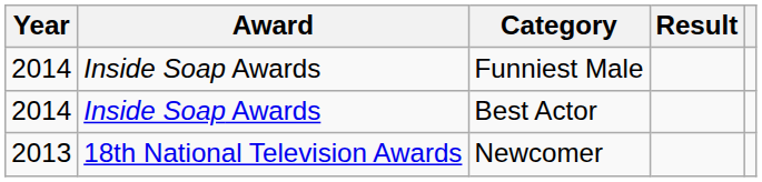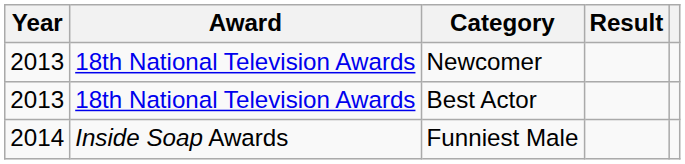rows swapped: Newcomer <-> Funniest Male
Best Actor | Year: 2014 -> 2013
Best Actor | Award: Inside Soap Awards -> 18th National Television Awards
